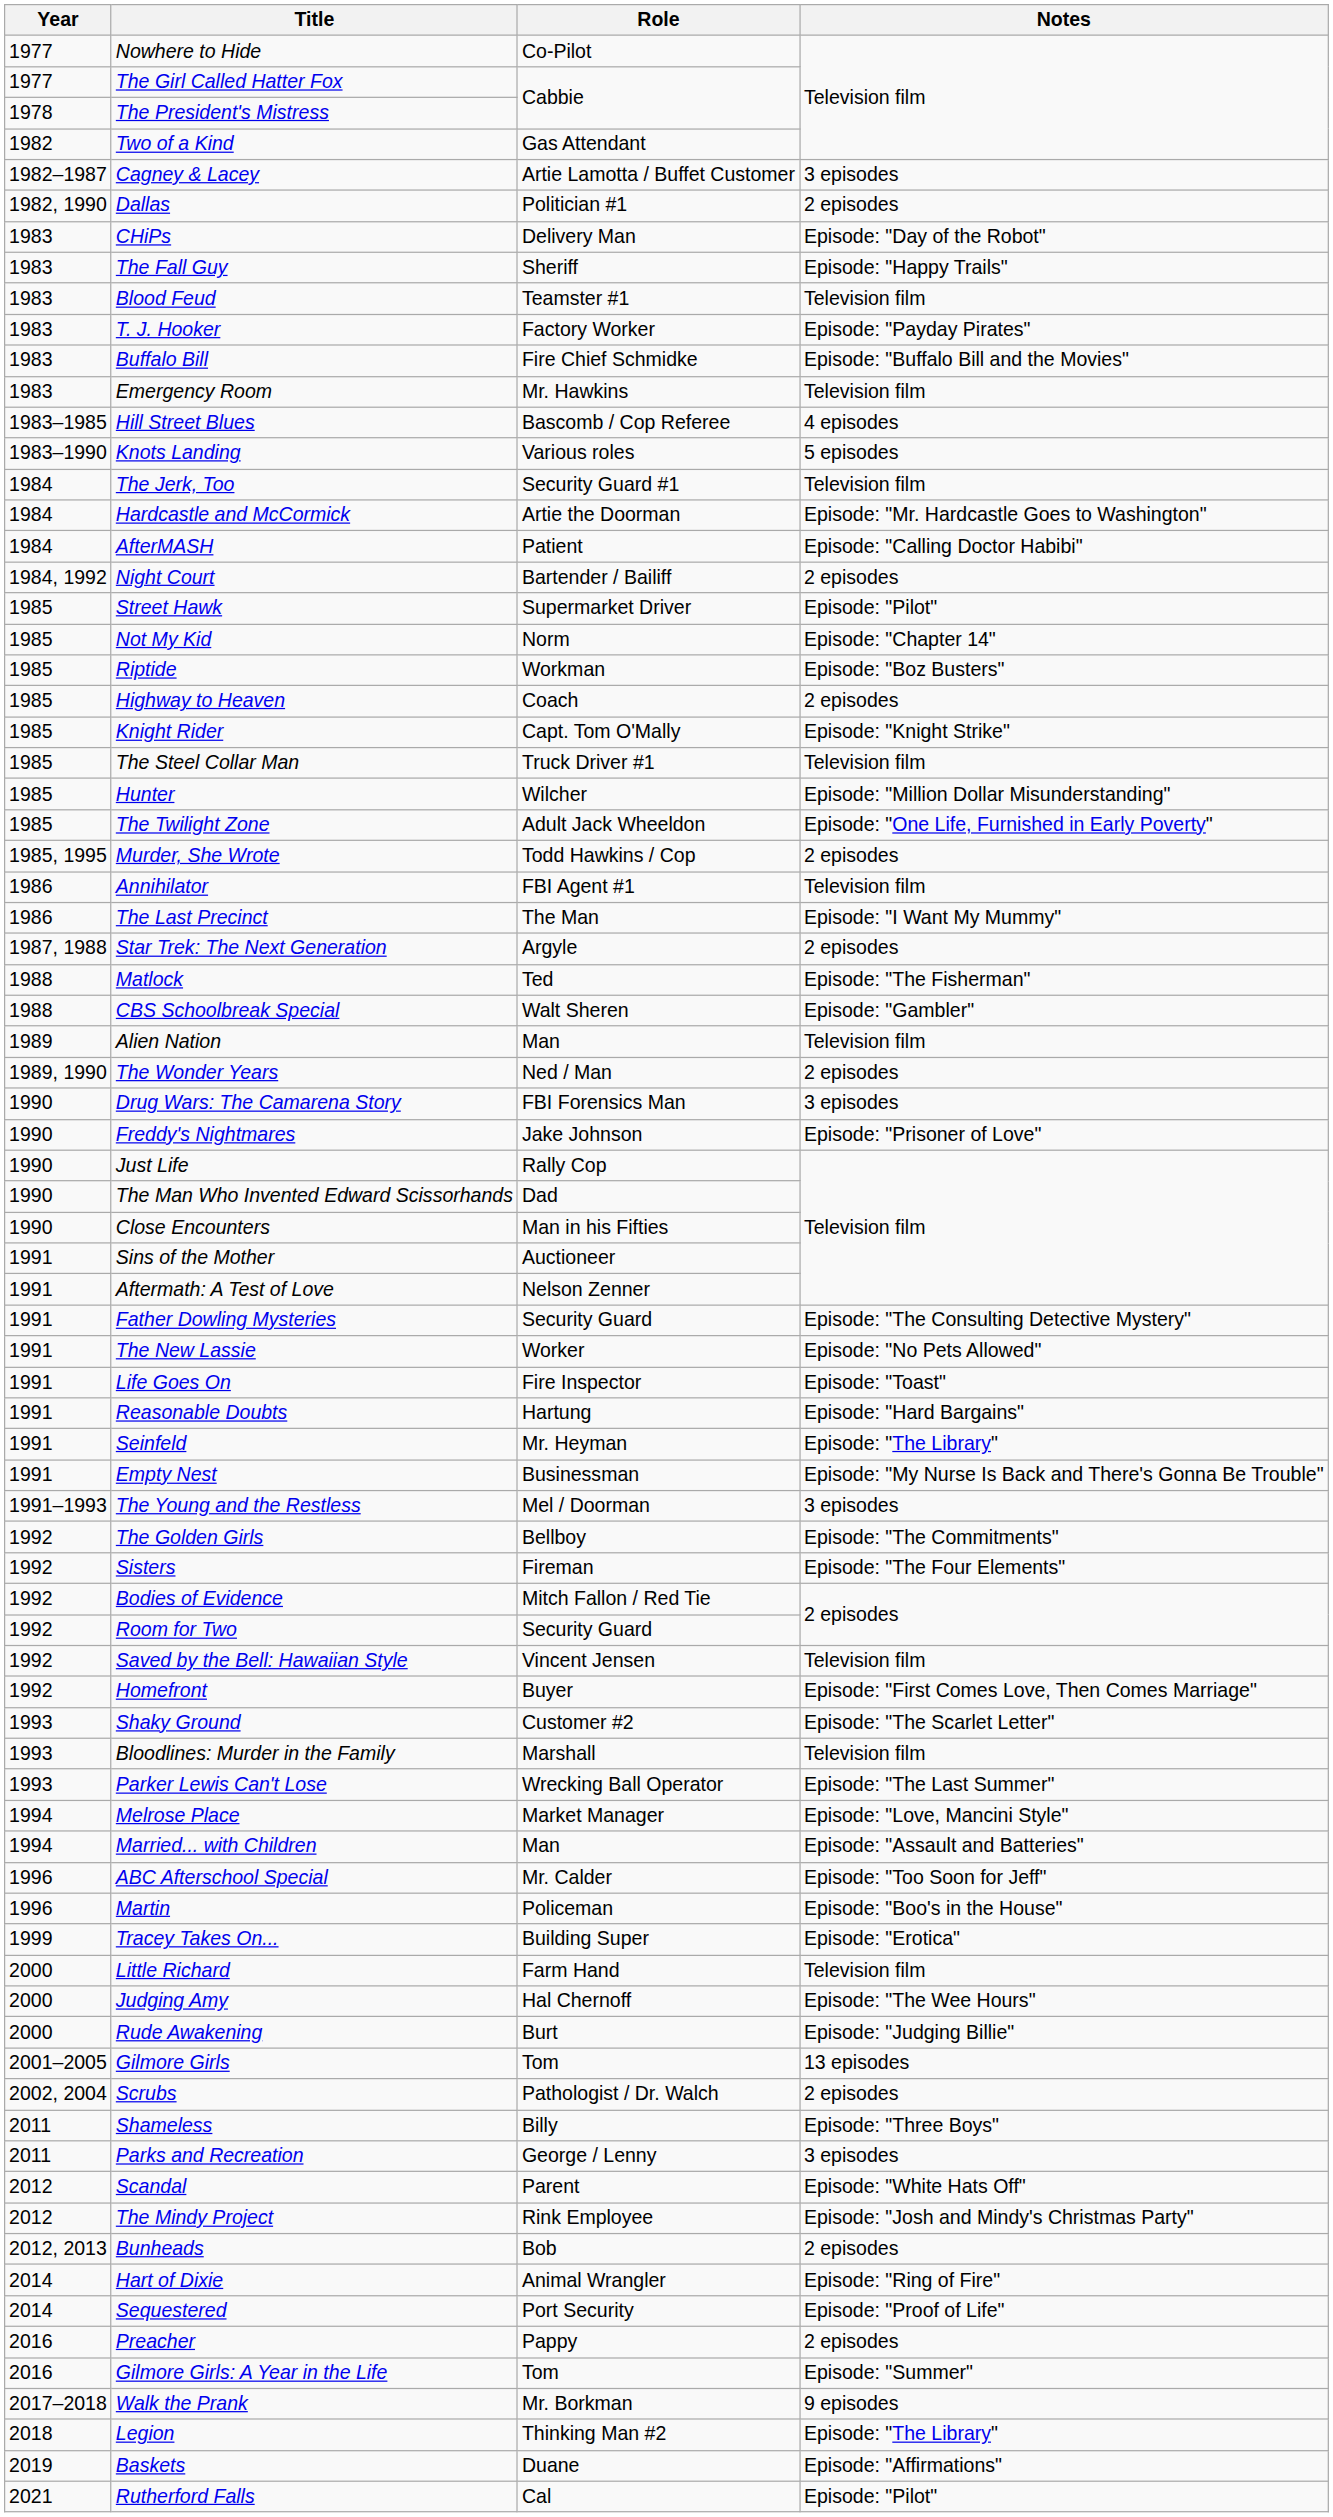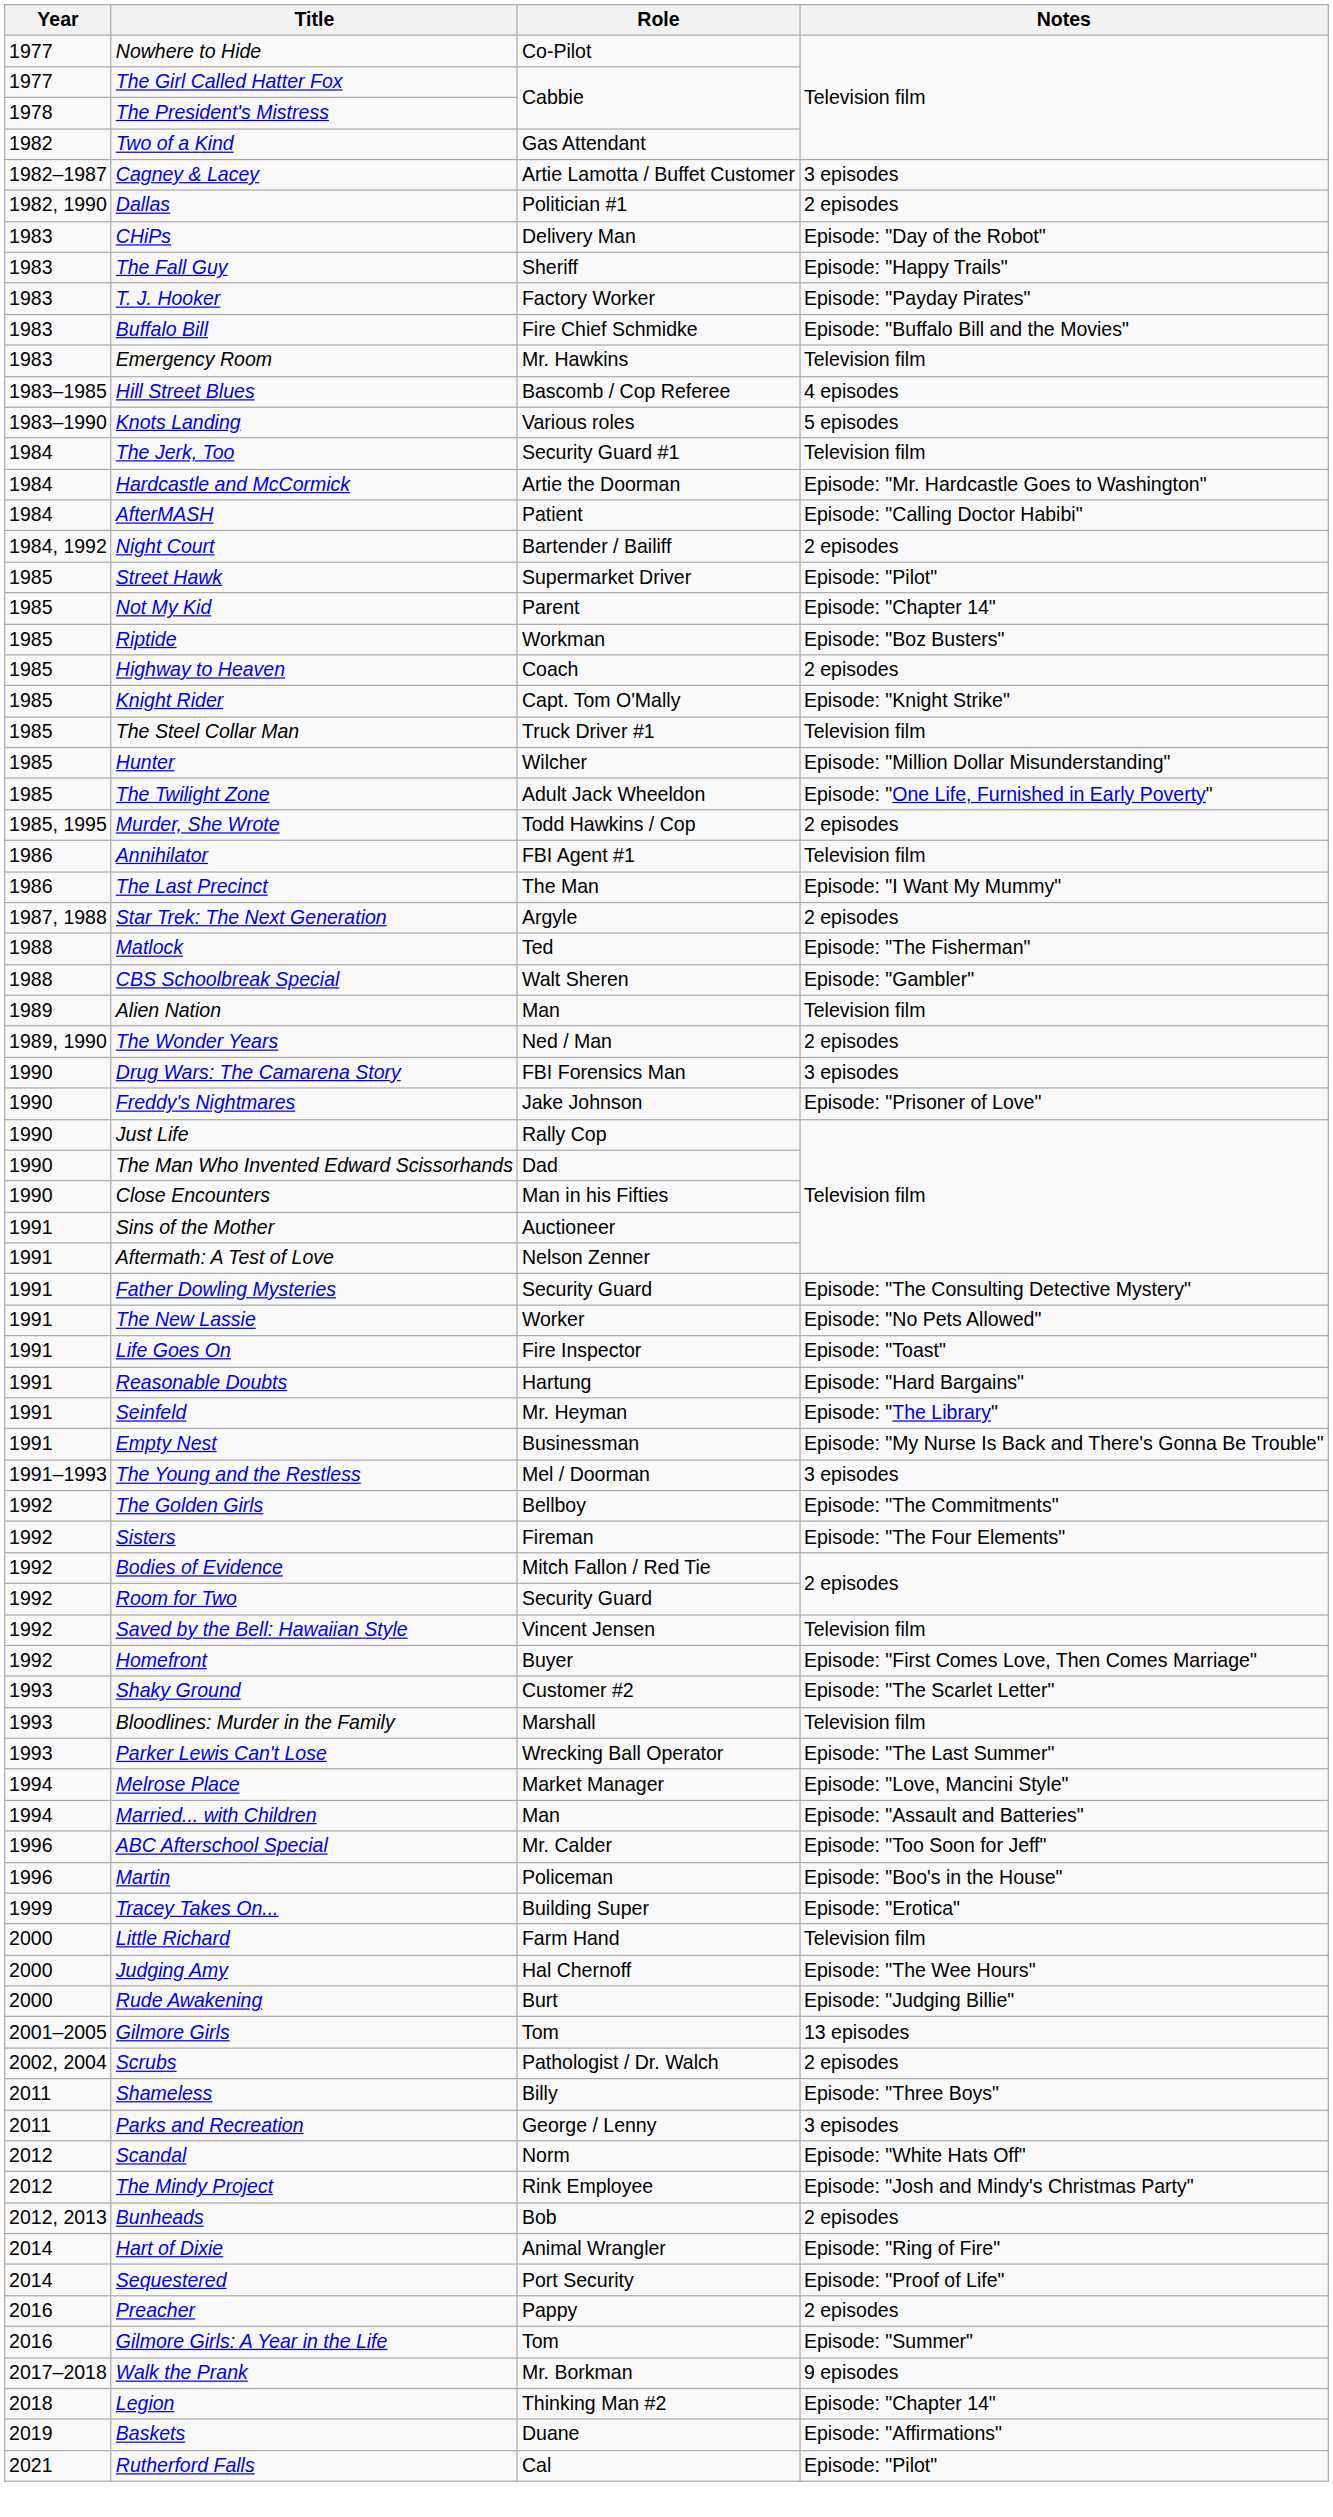- row: 1983 | Blood Feud | Teamster #1 | Television film
Not My Kid | Role: Norm -> Parent
Scandal | Role: Parent -> Norm
Legion | Notes: Episode: "The Library" -> Episode: "Chapter 14"
